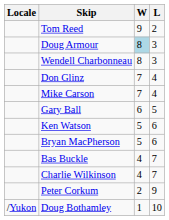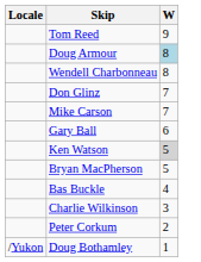- column: L | 2 | 3 | 3 | 4 | 4 | 5 | 6 | 6 | 7 | 7 | 9 | 10
Ken Watson | W: no background -> lightgrey background
Charlie Wilkinson | W: 4 -> 3
